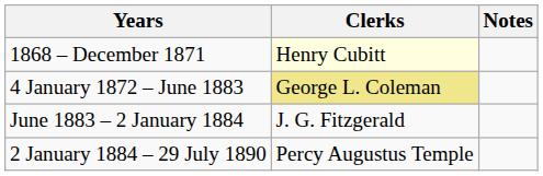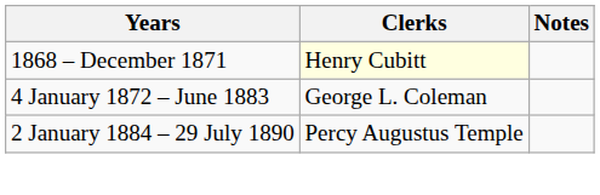4 January 1872 – June 1883 | Clerks: khaki background -> no background
- row: June 1883 – 2 January 1884 | J. G. Fitzgerald
